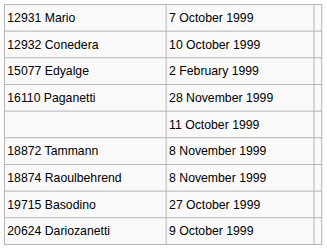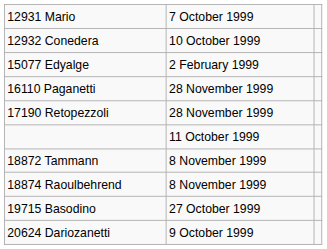+ row: 17190 Retopezzoli | 28 November 1999
